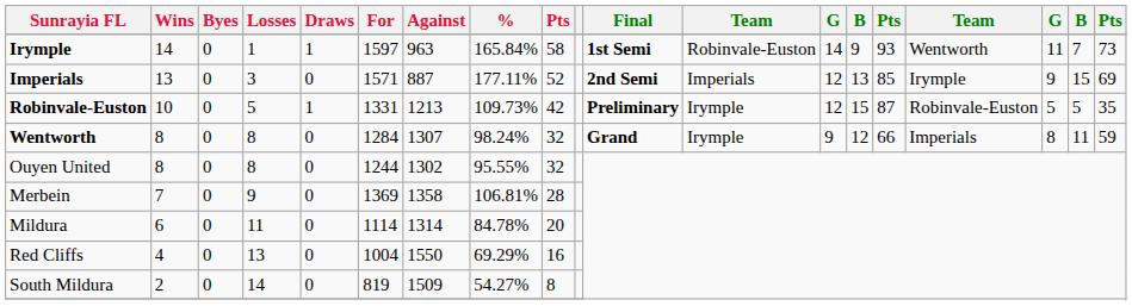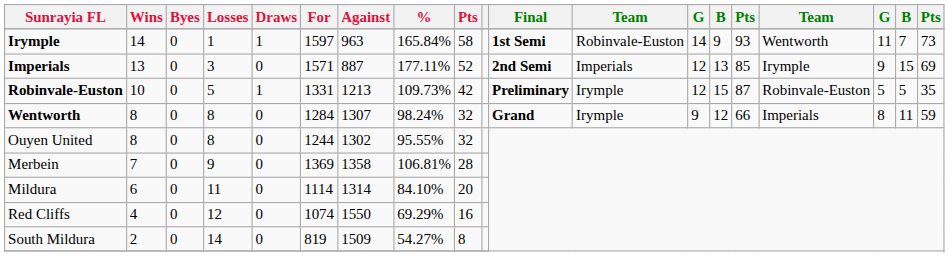Mildura | %: 84.78% -> 84.10%
Red Cliffs | Losses: 13 -> 12
Red Cliffs | For: 1004 -> 1074
